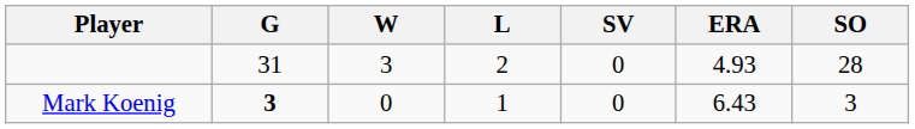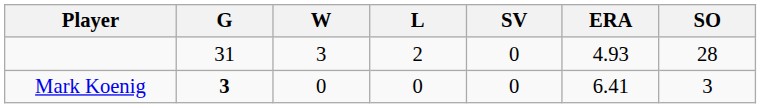Mark Koenig | L: 1 -> 0
Mark Koenig | ERA: 6.43 -> 6.41
